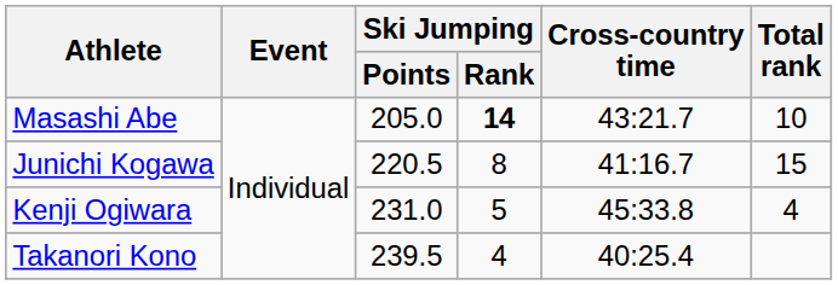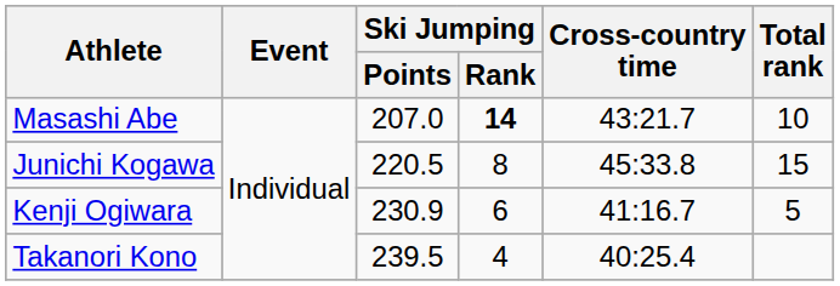Masashi Abe | Ski Jumping / Points: 205.0 -> 207.0
Junichi Kogawa | Cross-country time: 41:16.7 -> 45:33.8
Kenji Ogiwara | Ski Jumping / Points: 231.0 -> 230.9
Kenji Ogiwara | Ski Jumping / Rank: 5 -> 6
Kenji Ogiwara | Cross-country time: 45:33.8 -> 41:16.7
Kenji Ogiwara | Total rank: 4 -> 5
